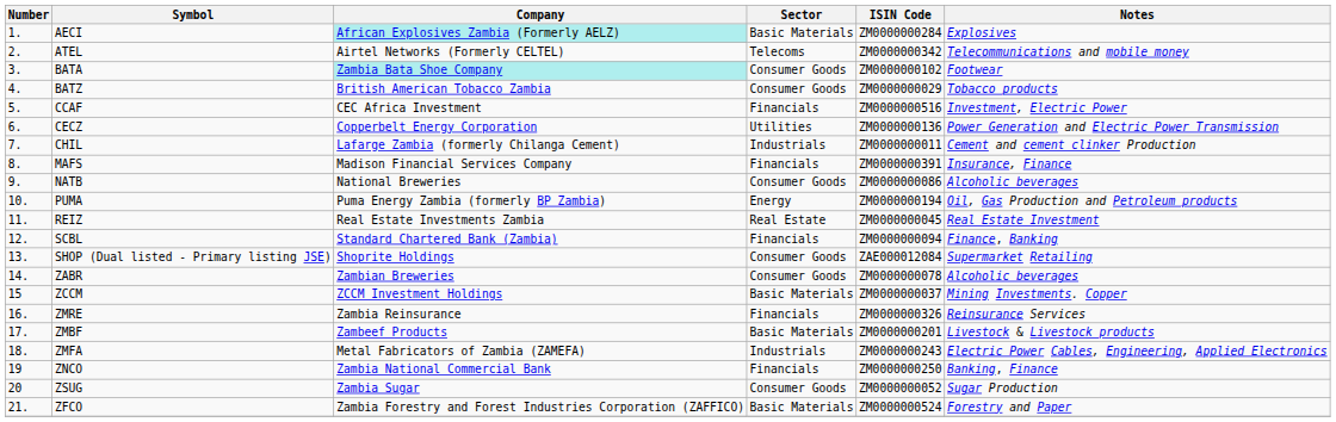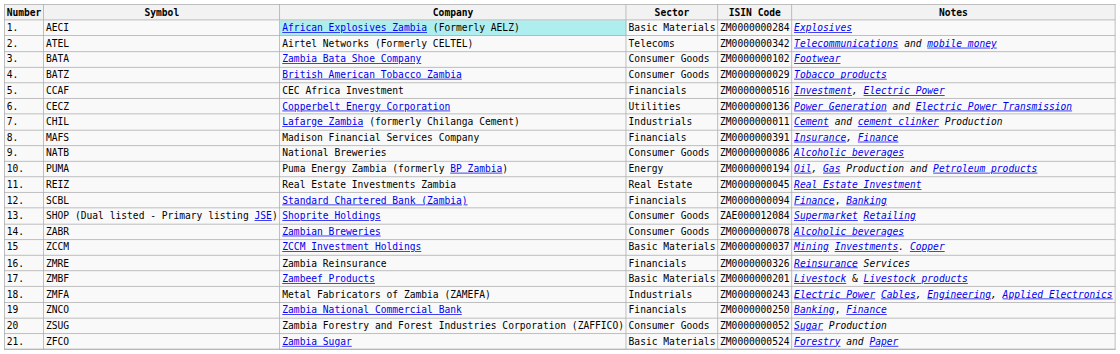BATA | Company: paleturquoise background -> no background
ZSUG | Company: Zambia Sugar -> Zambia Forestry and Forest Industries Corporation (ZAFFICO)
ZFCO | Company: Zambia Forestry and Forest Industries Corporation (ZAFFICO) -> Zambia Sugar
